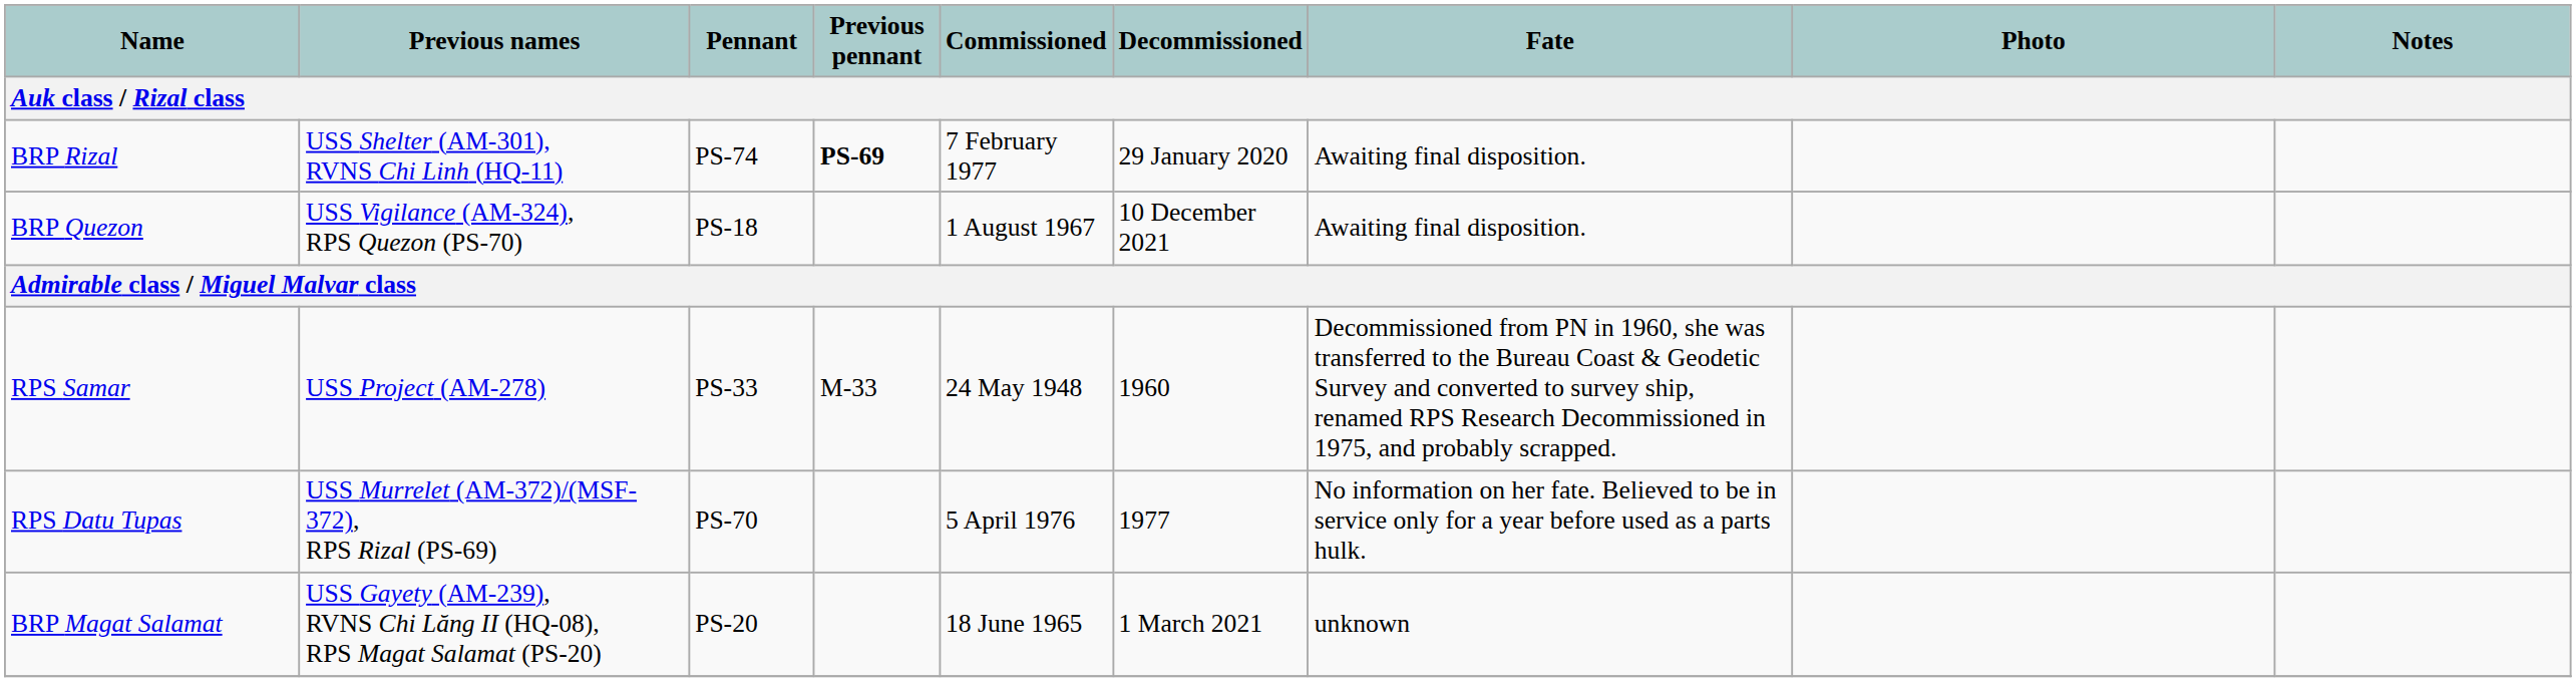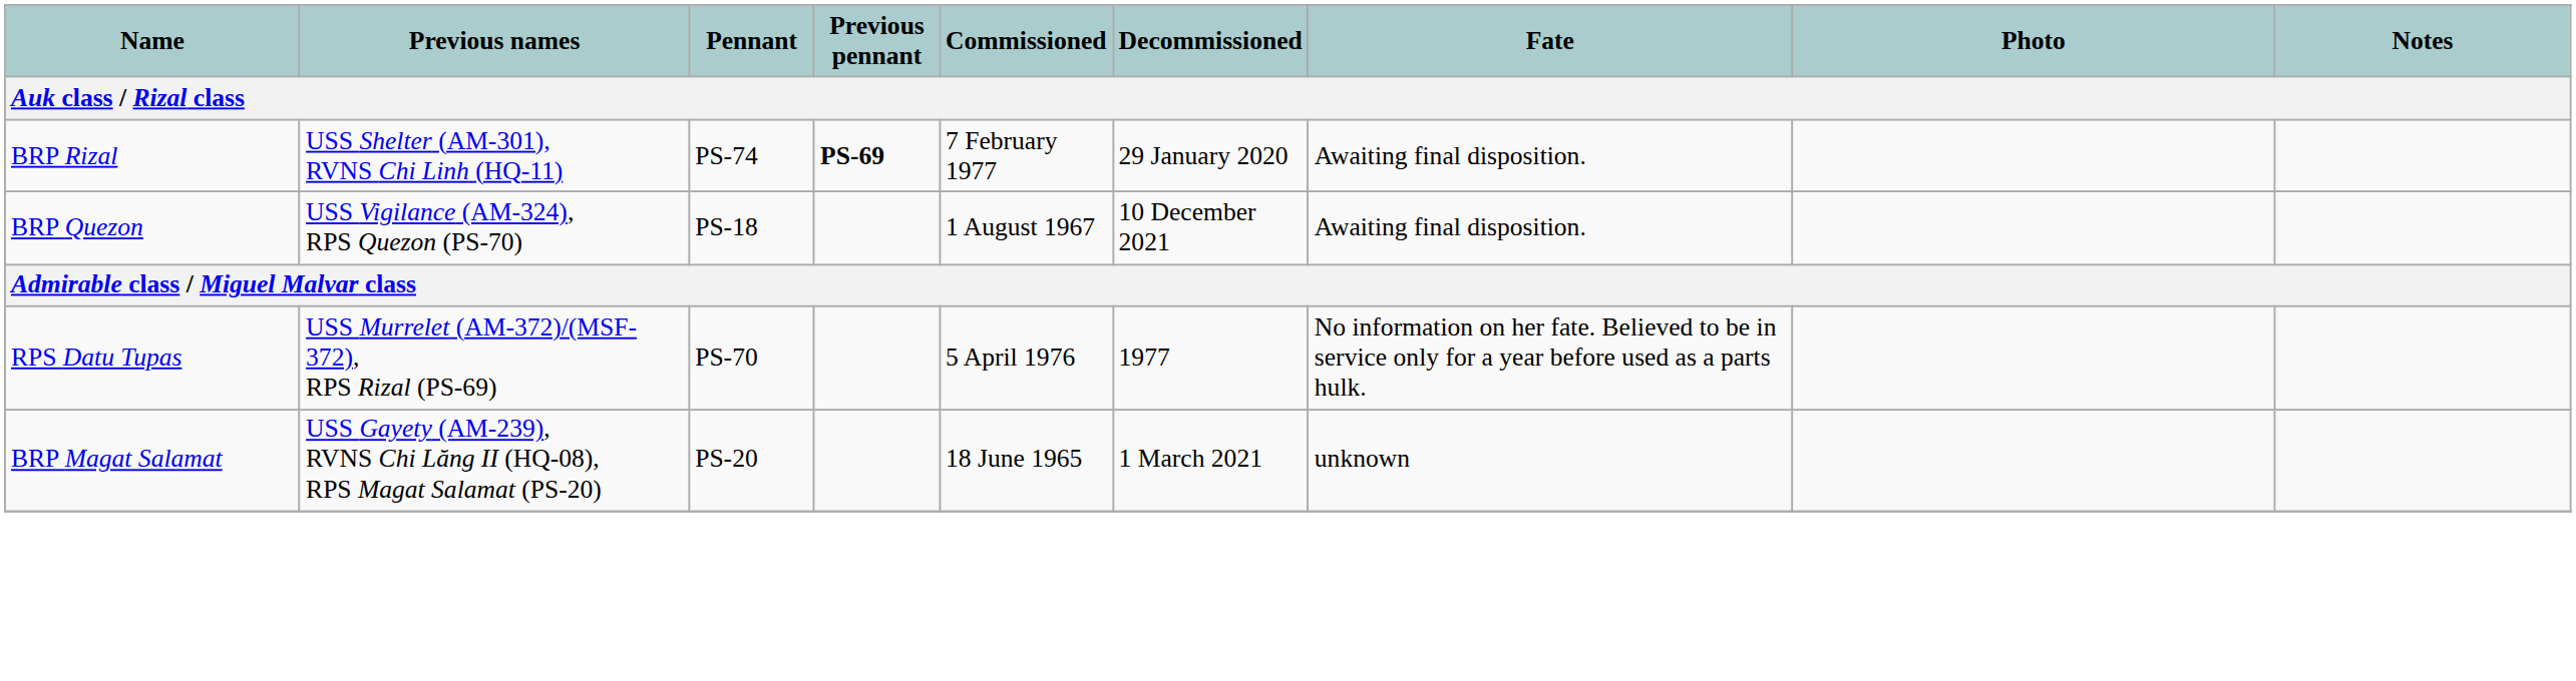- row: RPS Samar | USS Project (AM-278) | PS-33 | M-33 | 24 May 1948 | 1960 | Decommissioned from PN in 1960, she was transferred to the Bureau Coast & Geodetic Survey and converted to survey ship, renamed RPS Research Decommissioned in 1975, and probably scrapped.
